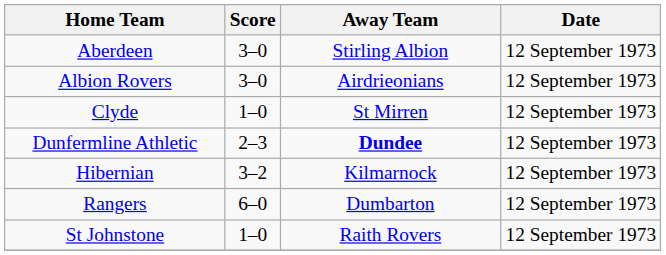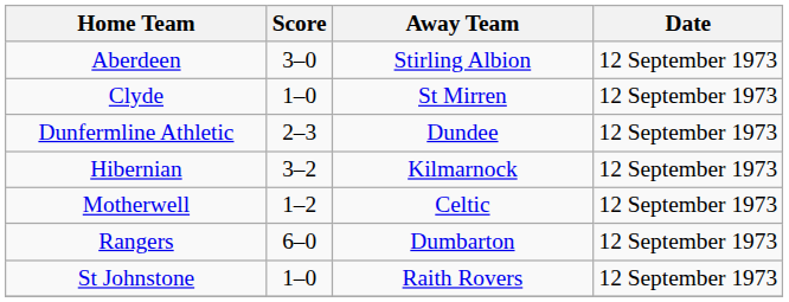- row: Albion Rovers | 3–0 | Airdrieonians | 12 September 1973
Dunfermline Athletic | Away Team: bold -> normal
+ row: Motherwell | 1–2 | Celtic | 12 September 1973
